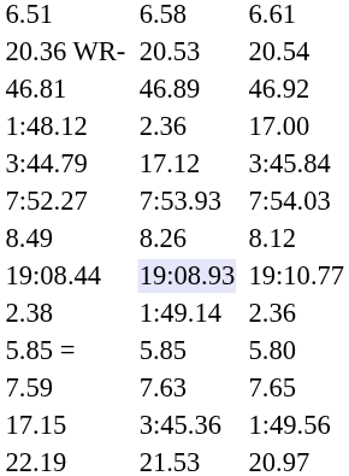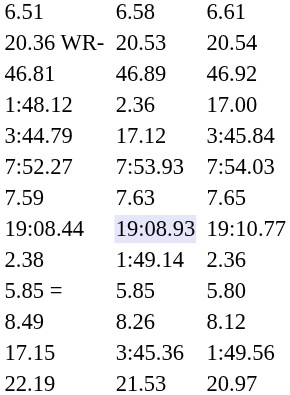rows swapped: 7.59 <-> 8.49
